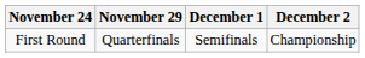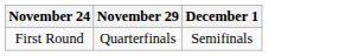- column: December 2 | Championship
